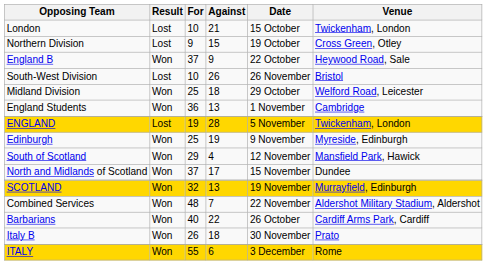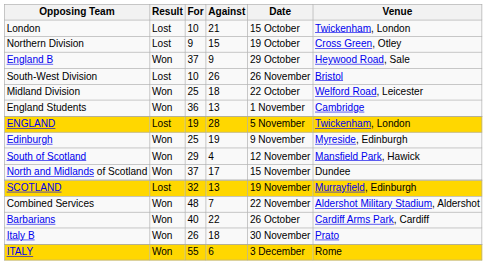England B | Date: 22 October -> 29 October
Midland Division | Date: 29 October -> 22 October
SCOTLAND | Result: Won -> Lost
